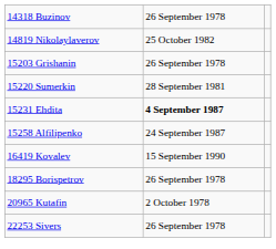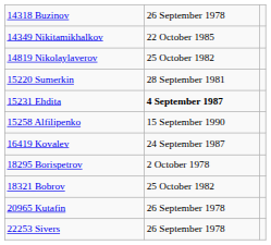+ row: 14349 Nikitamikhalkov | 22 October 1985
- row: 15203 Grishanin | 26 September 1978
15258 Alfilipenko | column 2: 24 September 1987 -> 15 September 1990
16419 Kovalev | column 2: 15 September 1990 -> 24 September 1987
18295 Borispetrov | column 2: 26 September 1978 -> 2 October 1978
+ row: 18321 Bobrov | 25 October 1982
20965 Kutafin | column 2: 2 October 1978 -> 26 September 1978
